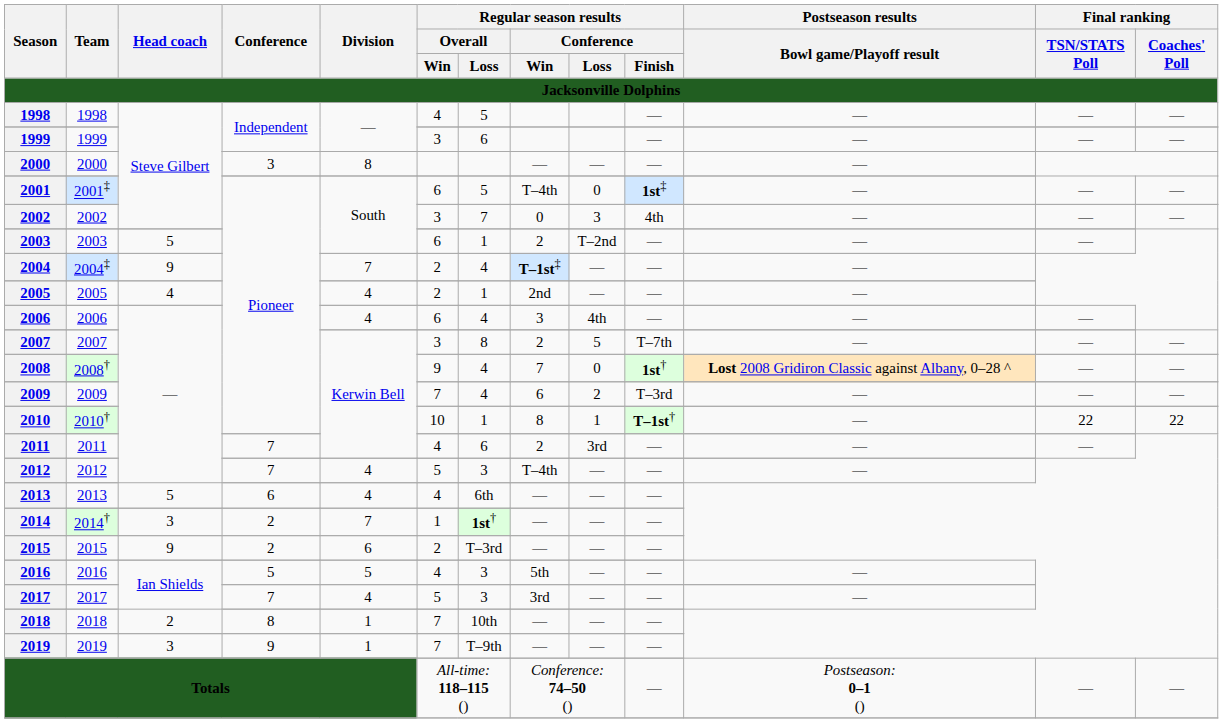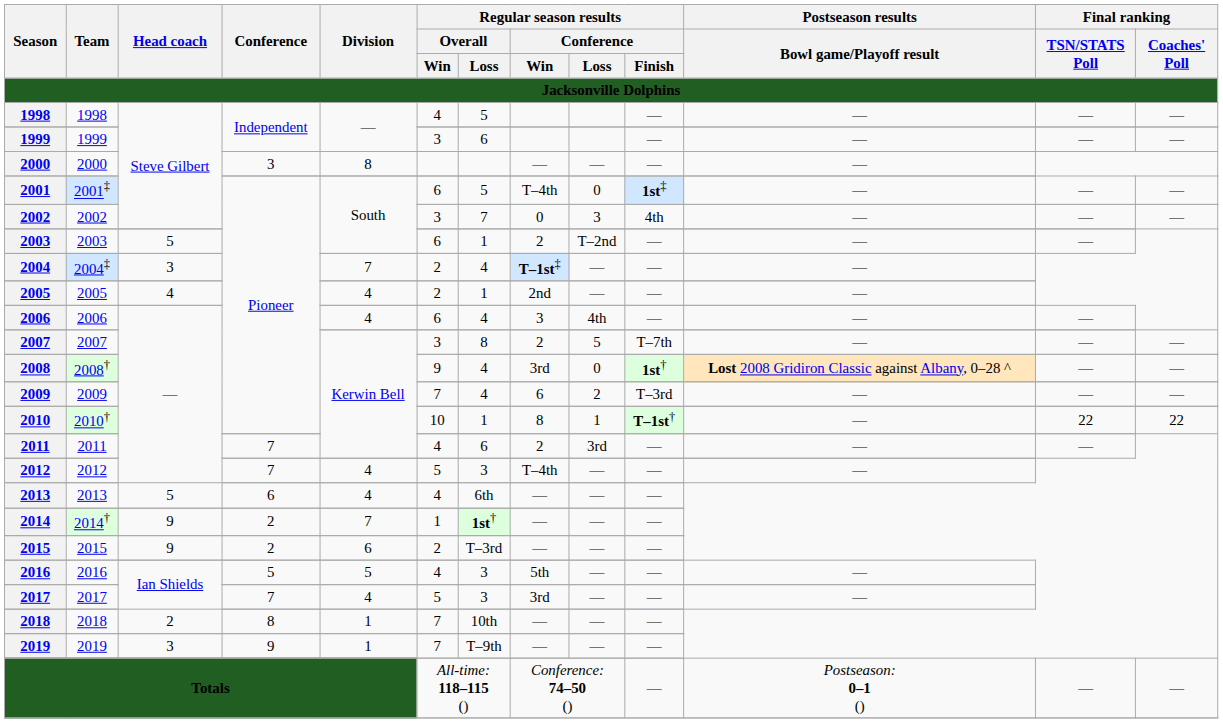2004 | Head coach: 9 -> 3
2008 | Regular season results / Conference / Win: 7 -> 3rd
2014 | Head coach: 3 -> 9
